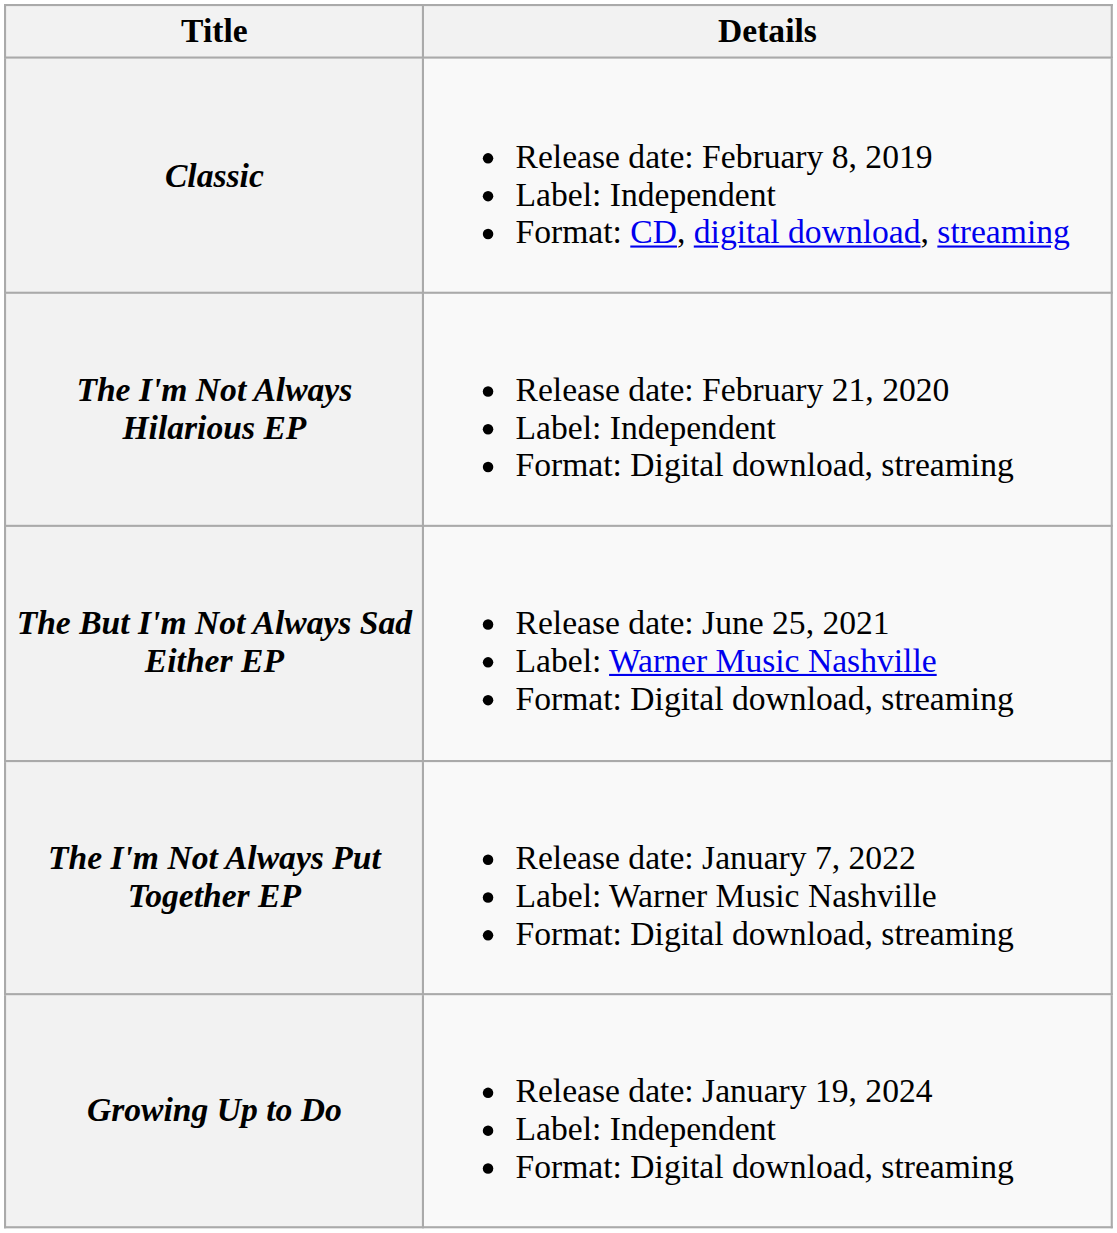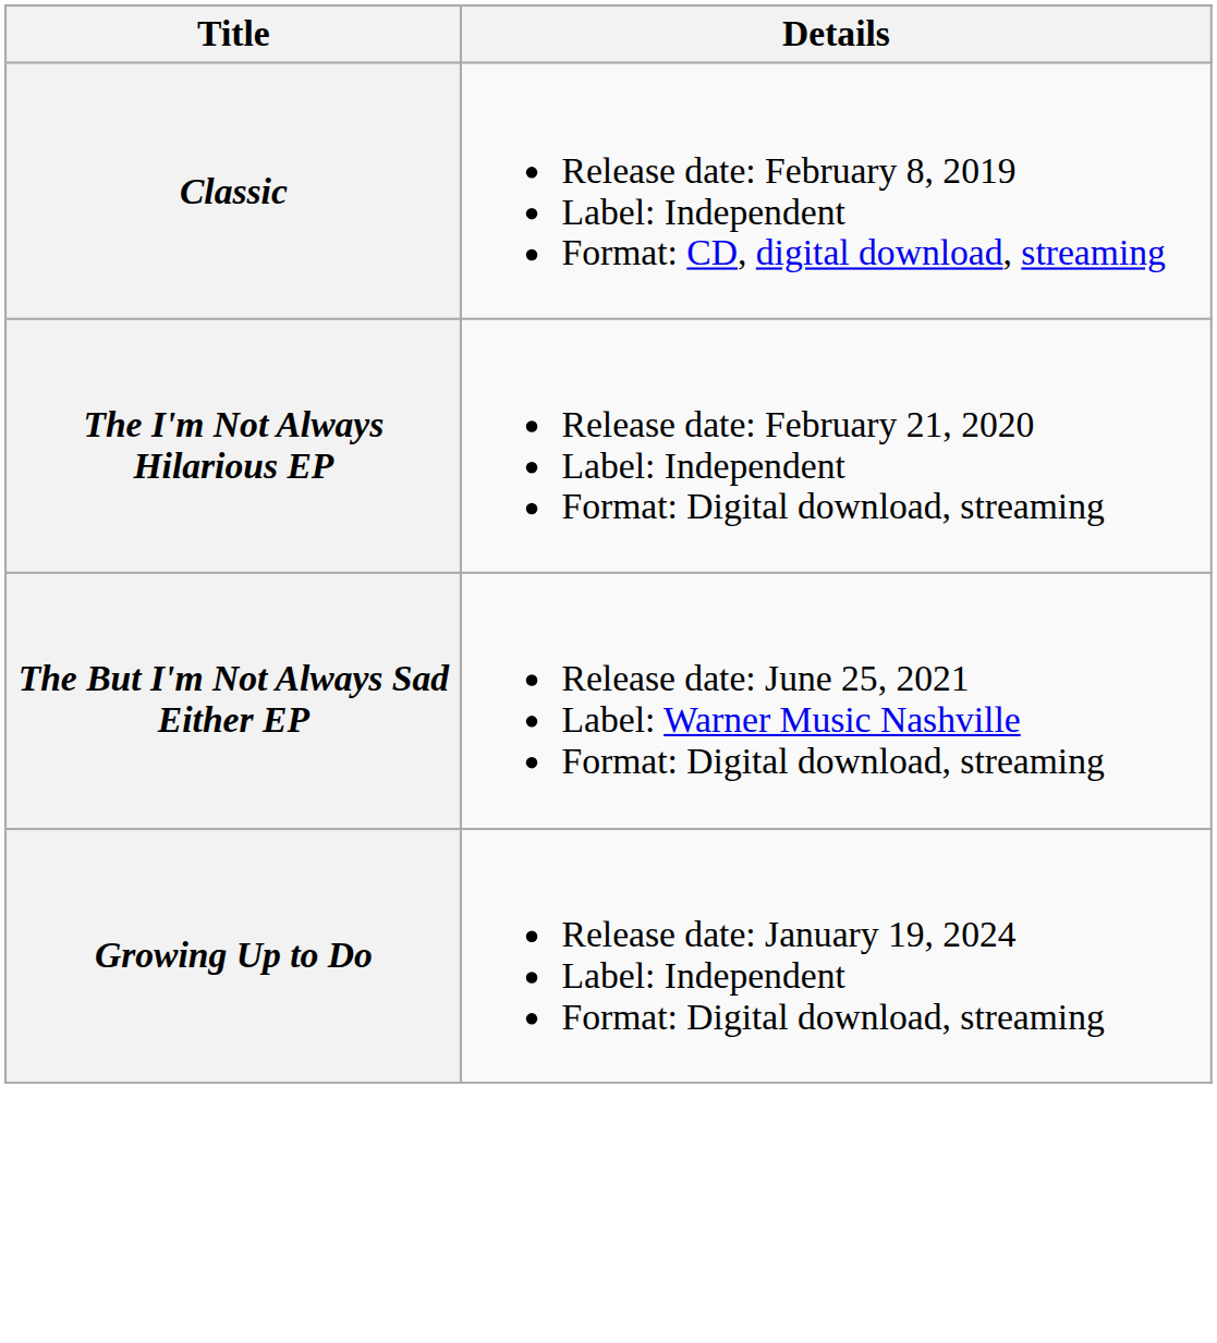- row: The I'm Not Always Put Together EP | Release date: January 7, 2022 Label: Warner Music Nashville Format: Digital download, streaming
